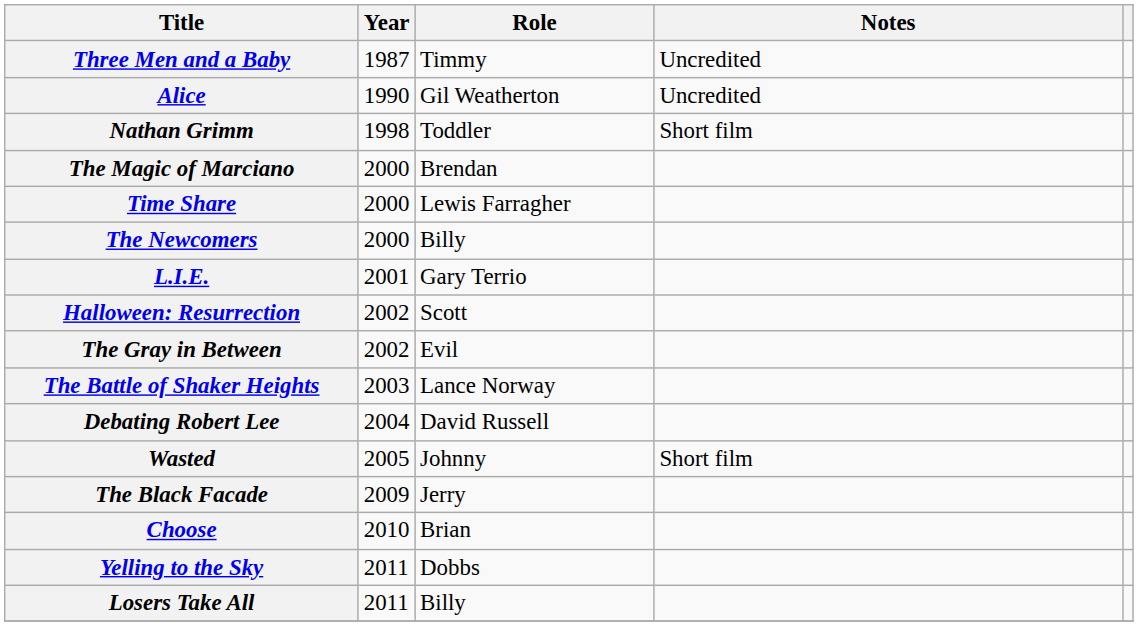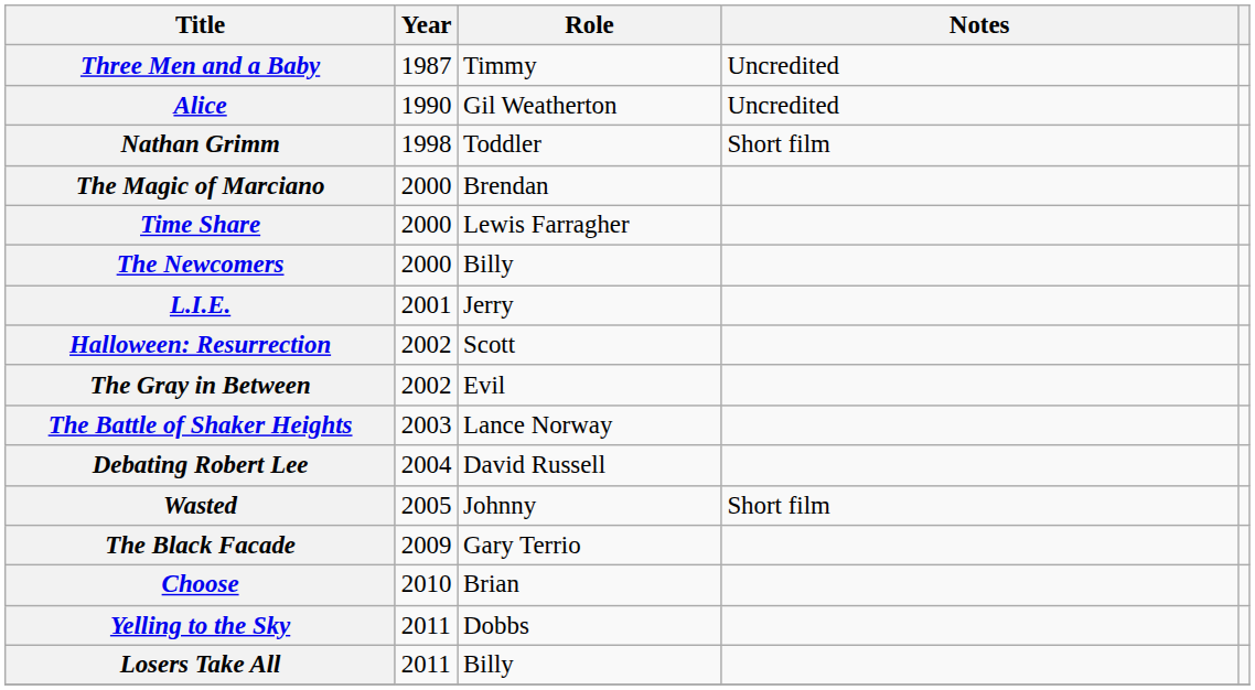L.I.E. | Role: Gary Terrio -> Jerry
The Black Facade | Role: Jerry -> Gary Terrio
